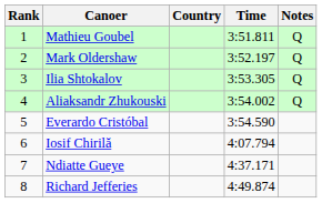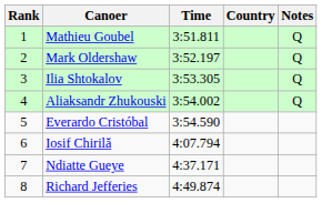columns swapped: Country <-> Time
